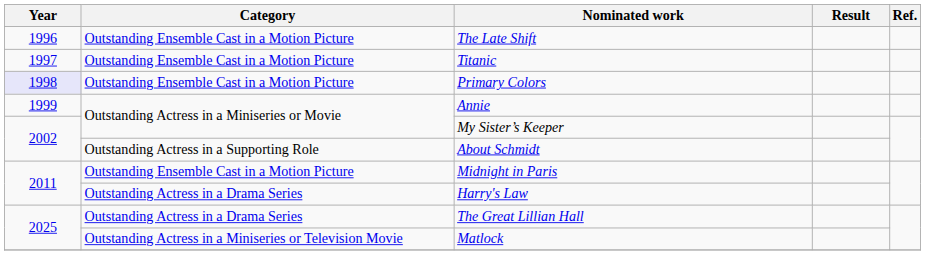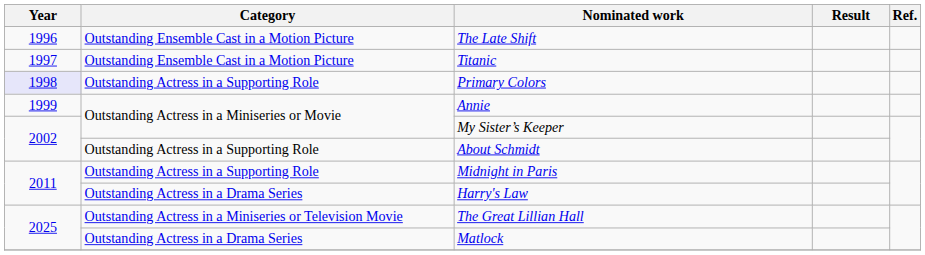Primary Colors | Category: Outstanding Ensemble Cast in a Motion Picture -> Outstanding Actress in a Supporting Role
Midnight in Paris | Category: Outstanding Ensemble Cast in a Motion Picture -> Outstanding Actress in a Supporting Role
The Great Lillian Hall | Category: Outstanding Actress in a Drama Series -> Outstanding Actress in a Miniseries or Television Movie
Matlock | Category: Outstanding Actress in a Miniseries or Television Movie -> Outstanding Actress in a Drama Series
